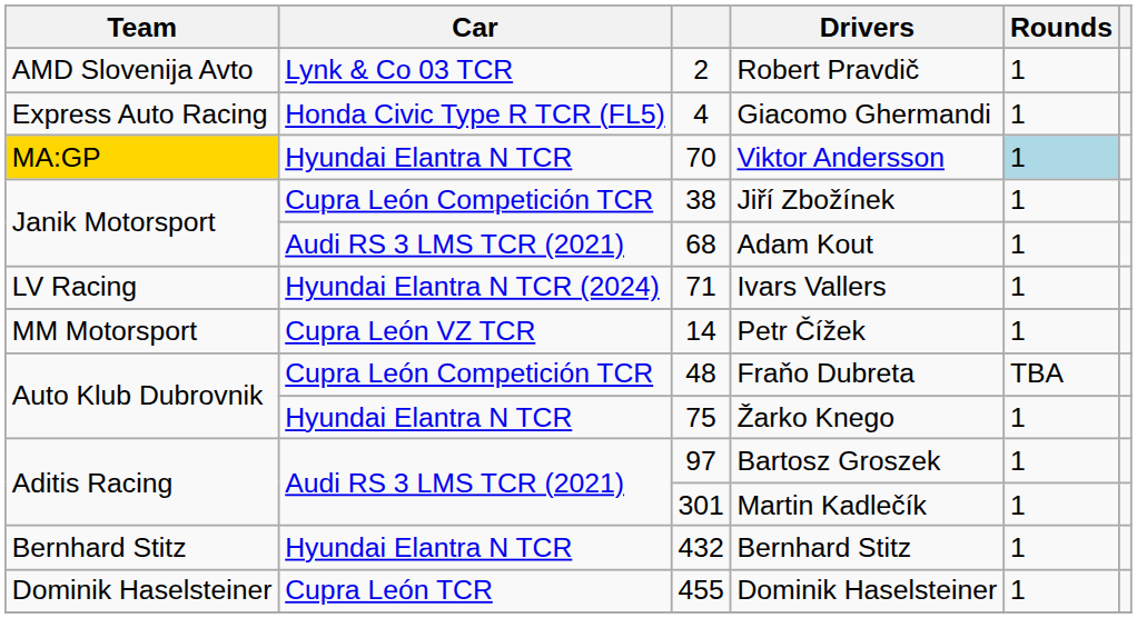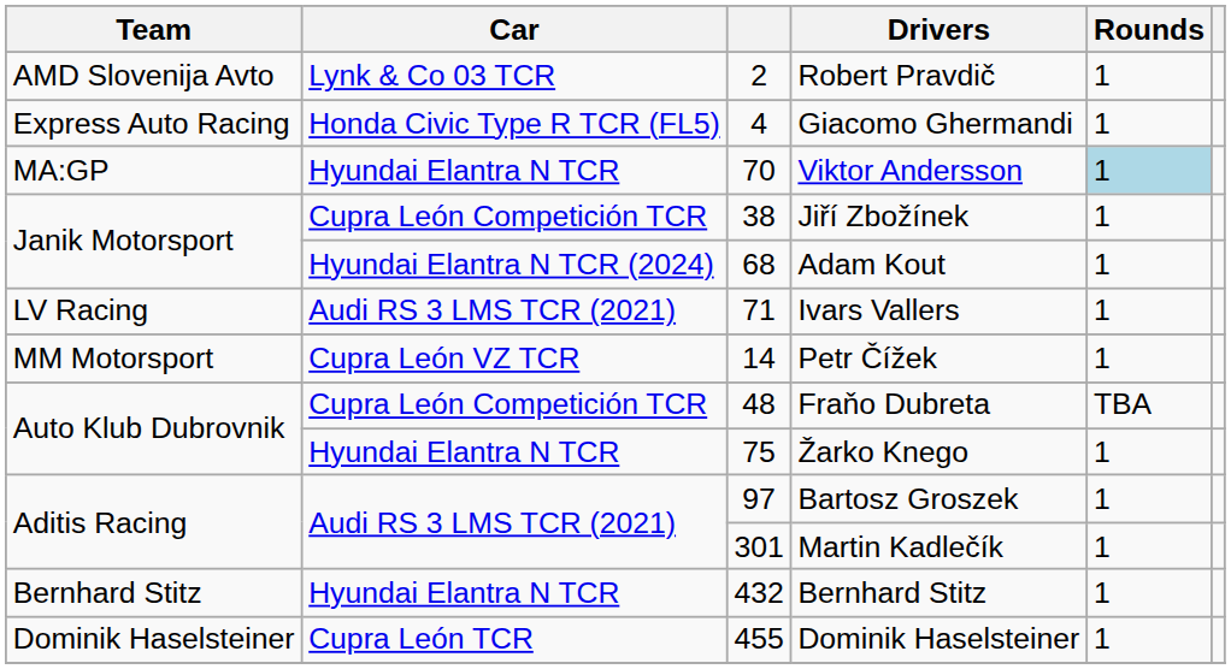Viktor Andersson | Team: gold background -> no background
Adam Kout | Car: Audi RS 3 LMS TCR (2021) -> Hyundai Elantra N TCR (2024)
Ivars Vallers | Car: Hyundai Elantra N TCR (2024) -> Audi RS 3 LMS TCR (2021)
